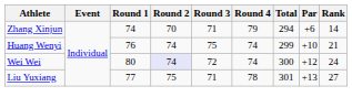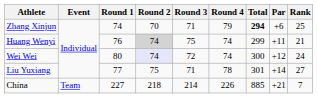Zhang Xinjun | Total: normal -> bold
Zhang Xinjun | Rank: 14 -> 25
Huang Wenyi | Round 2: no background -> lightgrey background
Huang Wenyi | Par: +10 -> +11
Liu Yuxiang | Par: +13 -> +14
+ row: China | Team | 227 | 218 | 214 | 226 | 885 | +21 | 7
